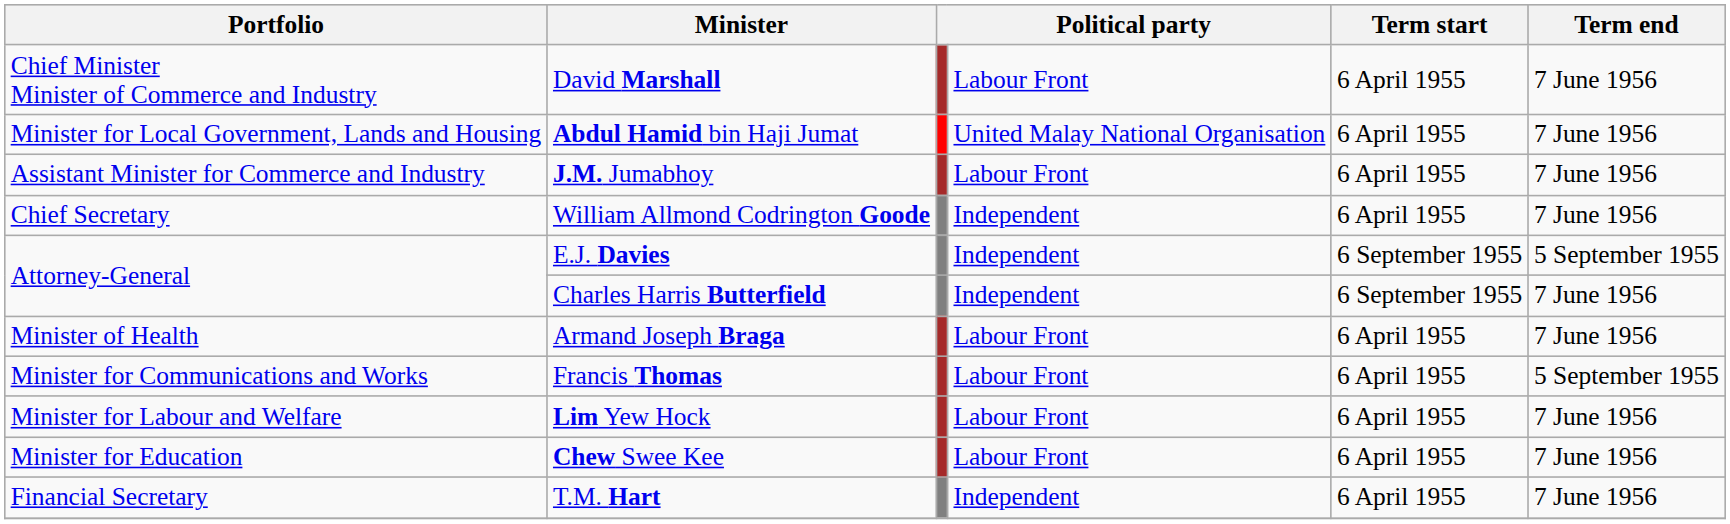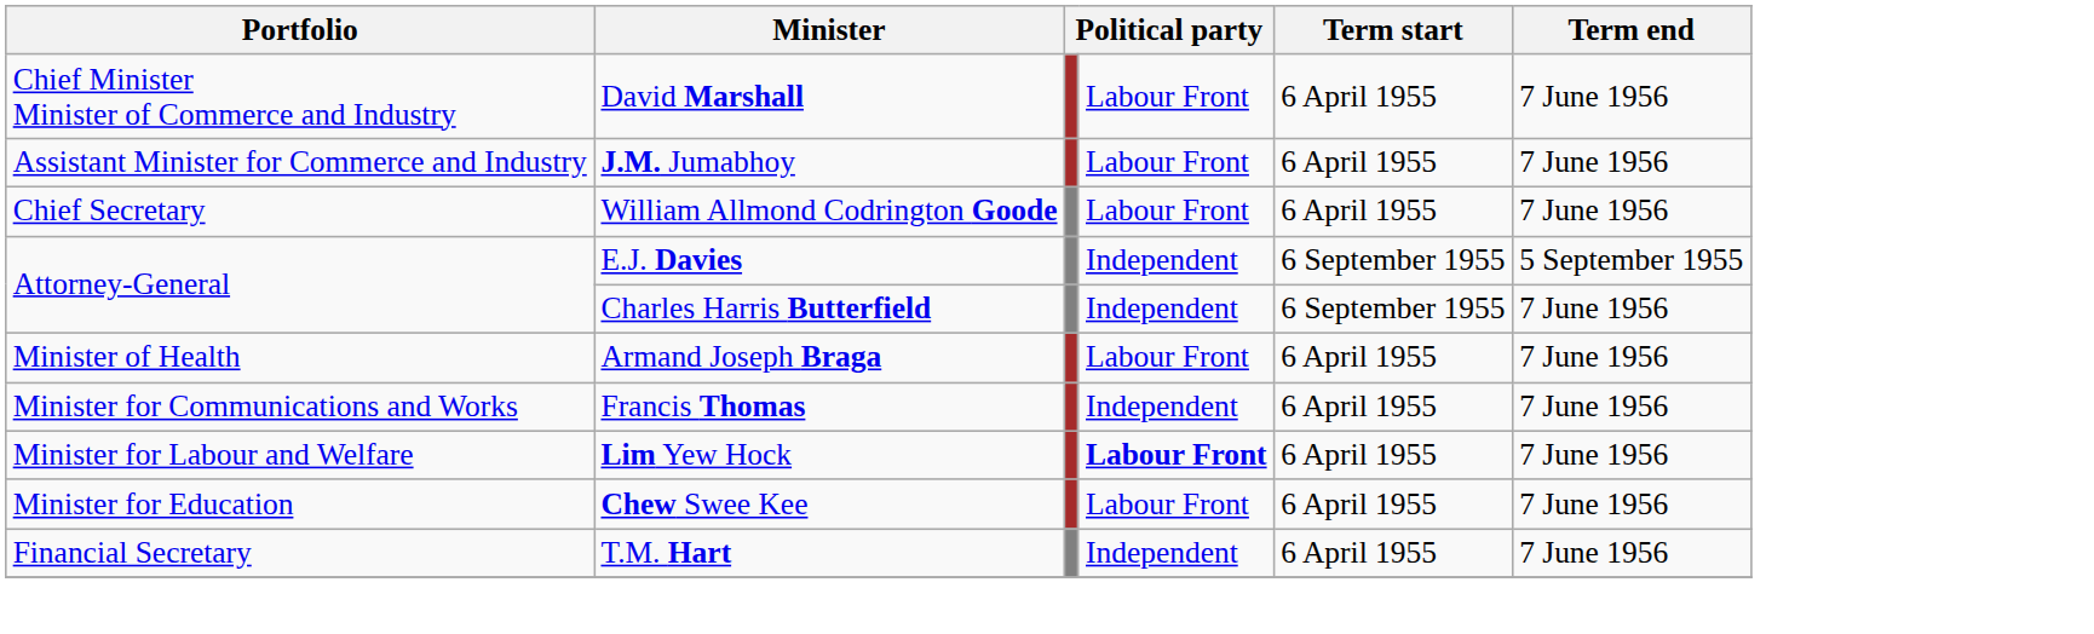- row: Minister for Local Government, Lands and Housing | Abdul Hamid bin Haji Jumat | United Malay National Organisation | 6 April 1955 | 7 June 1956
William Allmond Codrington Goode | column 4: Independent -> Labour Front
Francis Thomas | column 4: Labour Front -> Independent
Francis Thomas | Term end: 5 September 1955 -> 7 June 1956
Lim Yew Hock | column 4: normal -> bold
